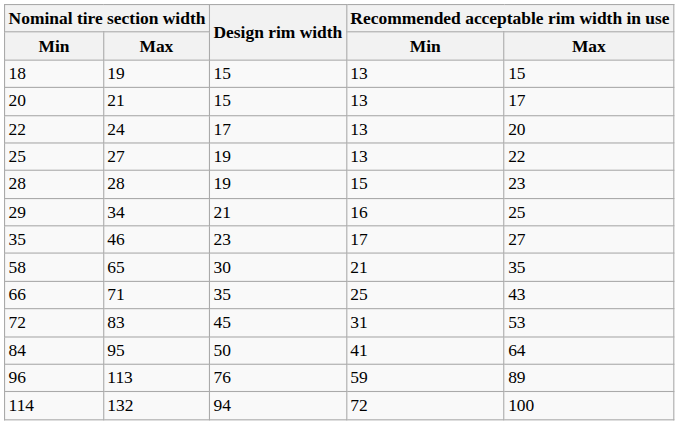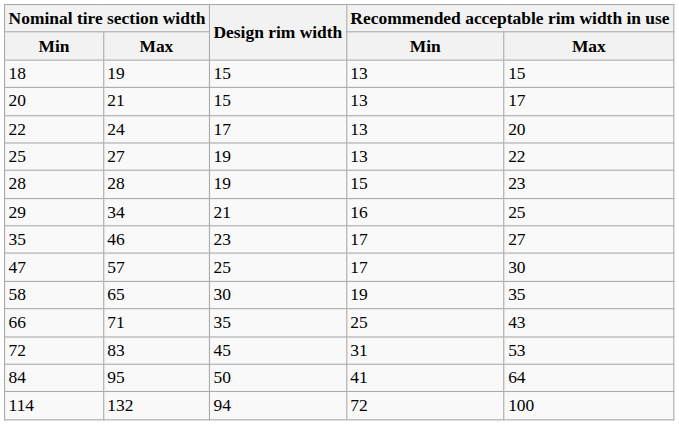+ row: 47 | 57 | 25 | 17 | 30
58 | Recommended acceptable rim width in use / Min: 21 -> 19
- row: 96 | 113 | 76 | 59 | 89
